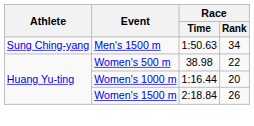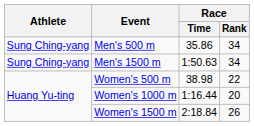+ row: Sung Ching-yang | Men's 500 m | 35.86 | 34
